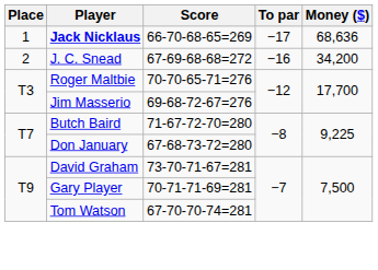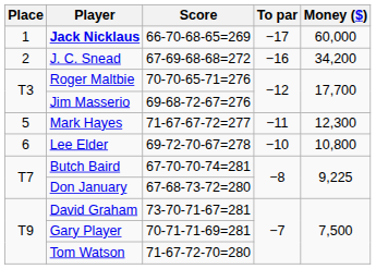Jack Nicklaus | Money ($): 68,636 -> 60,000
+ row: 5 | Mark Hayes | 71-67-67-72=277 | −11 | 12,300
+ row: 6 | Lee Elder | 69-72-70-67=278 | −10 | 10,800
Butch Baird | Score: 71-67-72-70=280 -> 67-70-70-74=281
Tom Watson | Score: 67-70-70-74=281 -> 71-67-72-70=280
